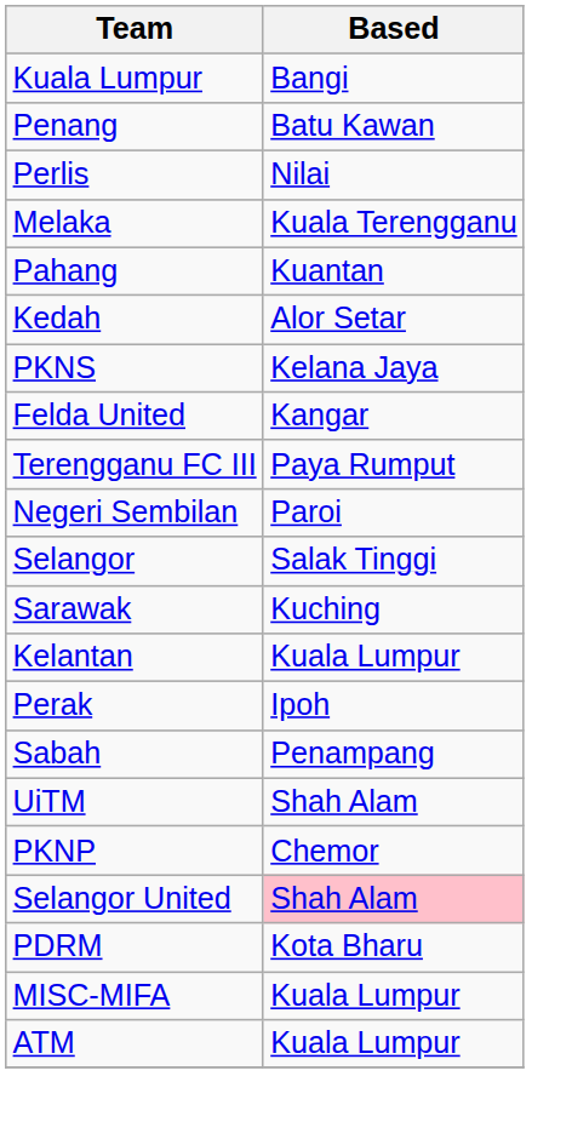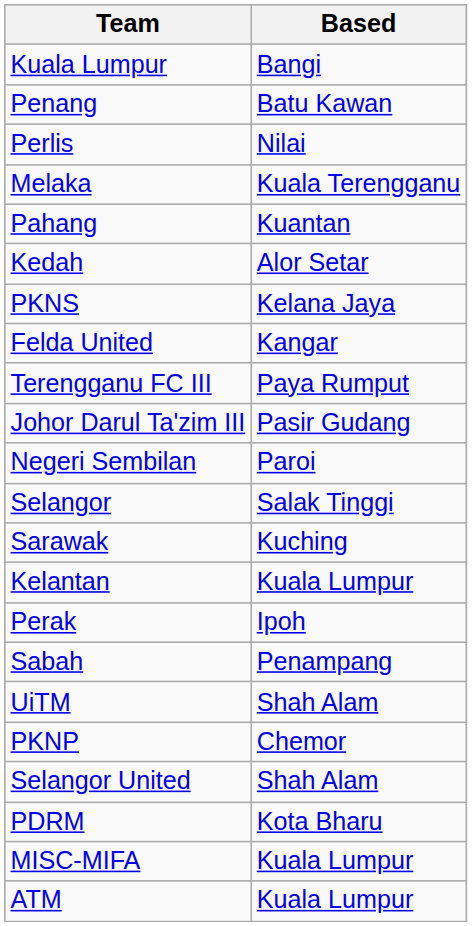+ row: Johor Darul Ta'zim III | Pasir Gudang
Selangor United | Based: pink background -> no background
